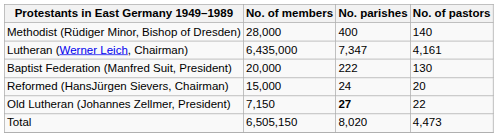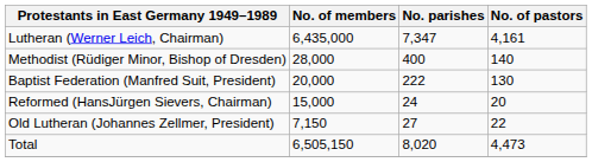rows swapped: Lutheran (Werner Leich, Chairman) <-> Methodist (Rüdiger Minor, Bishop of Dresden)
Old Lutheran (Johannes Zellmer, President) | No. parishes: bold -> normal
